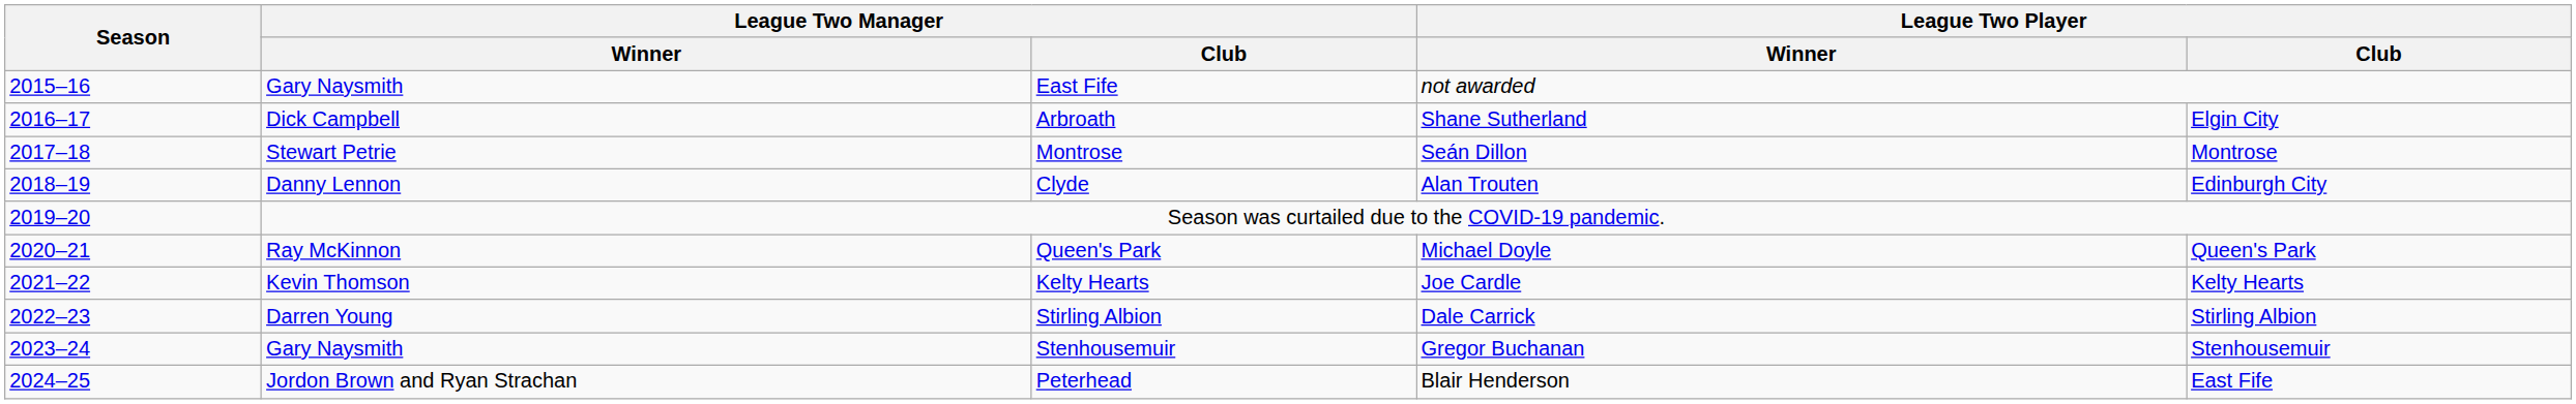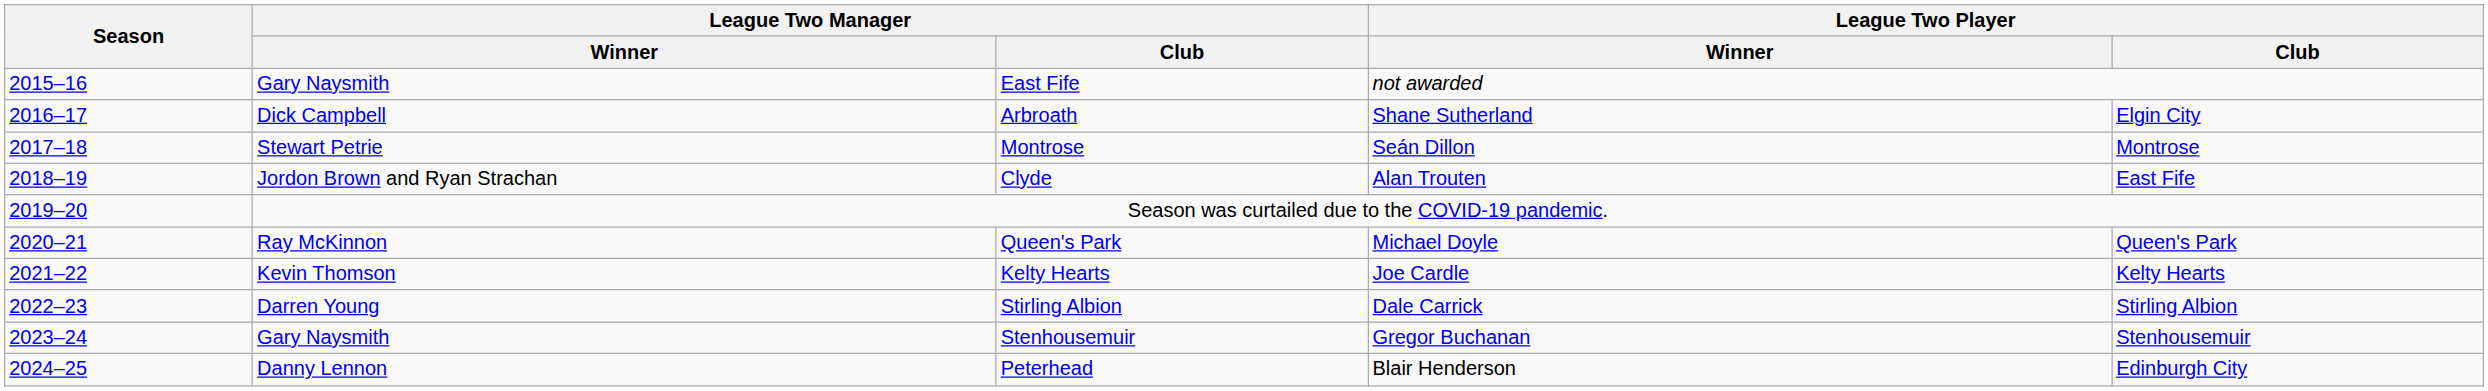Clyde | League Two Manager / Winner: Danny Lennon -> Jordon Brown and Ryan Strachan
Clyde | League Two Player / Club: Edinburgh City -> East Fife
Peterhead | League Two Manager / Winner: Jordon Brown and Ryan Strachan -> Danny Lennon
Peterhead | League Two Player / Club: East Fife -> Edinburgh City
